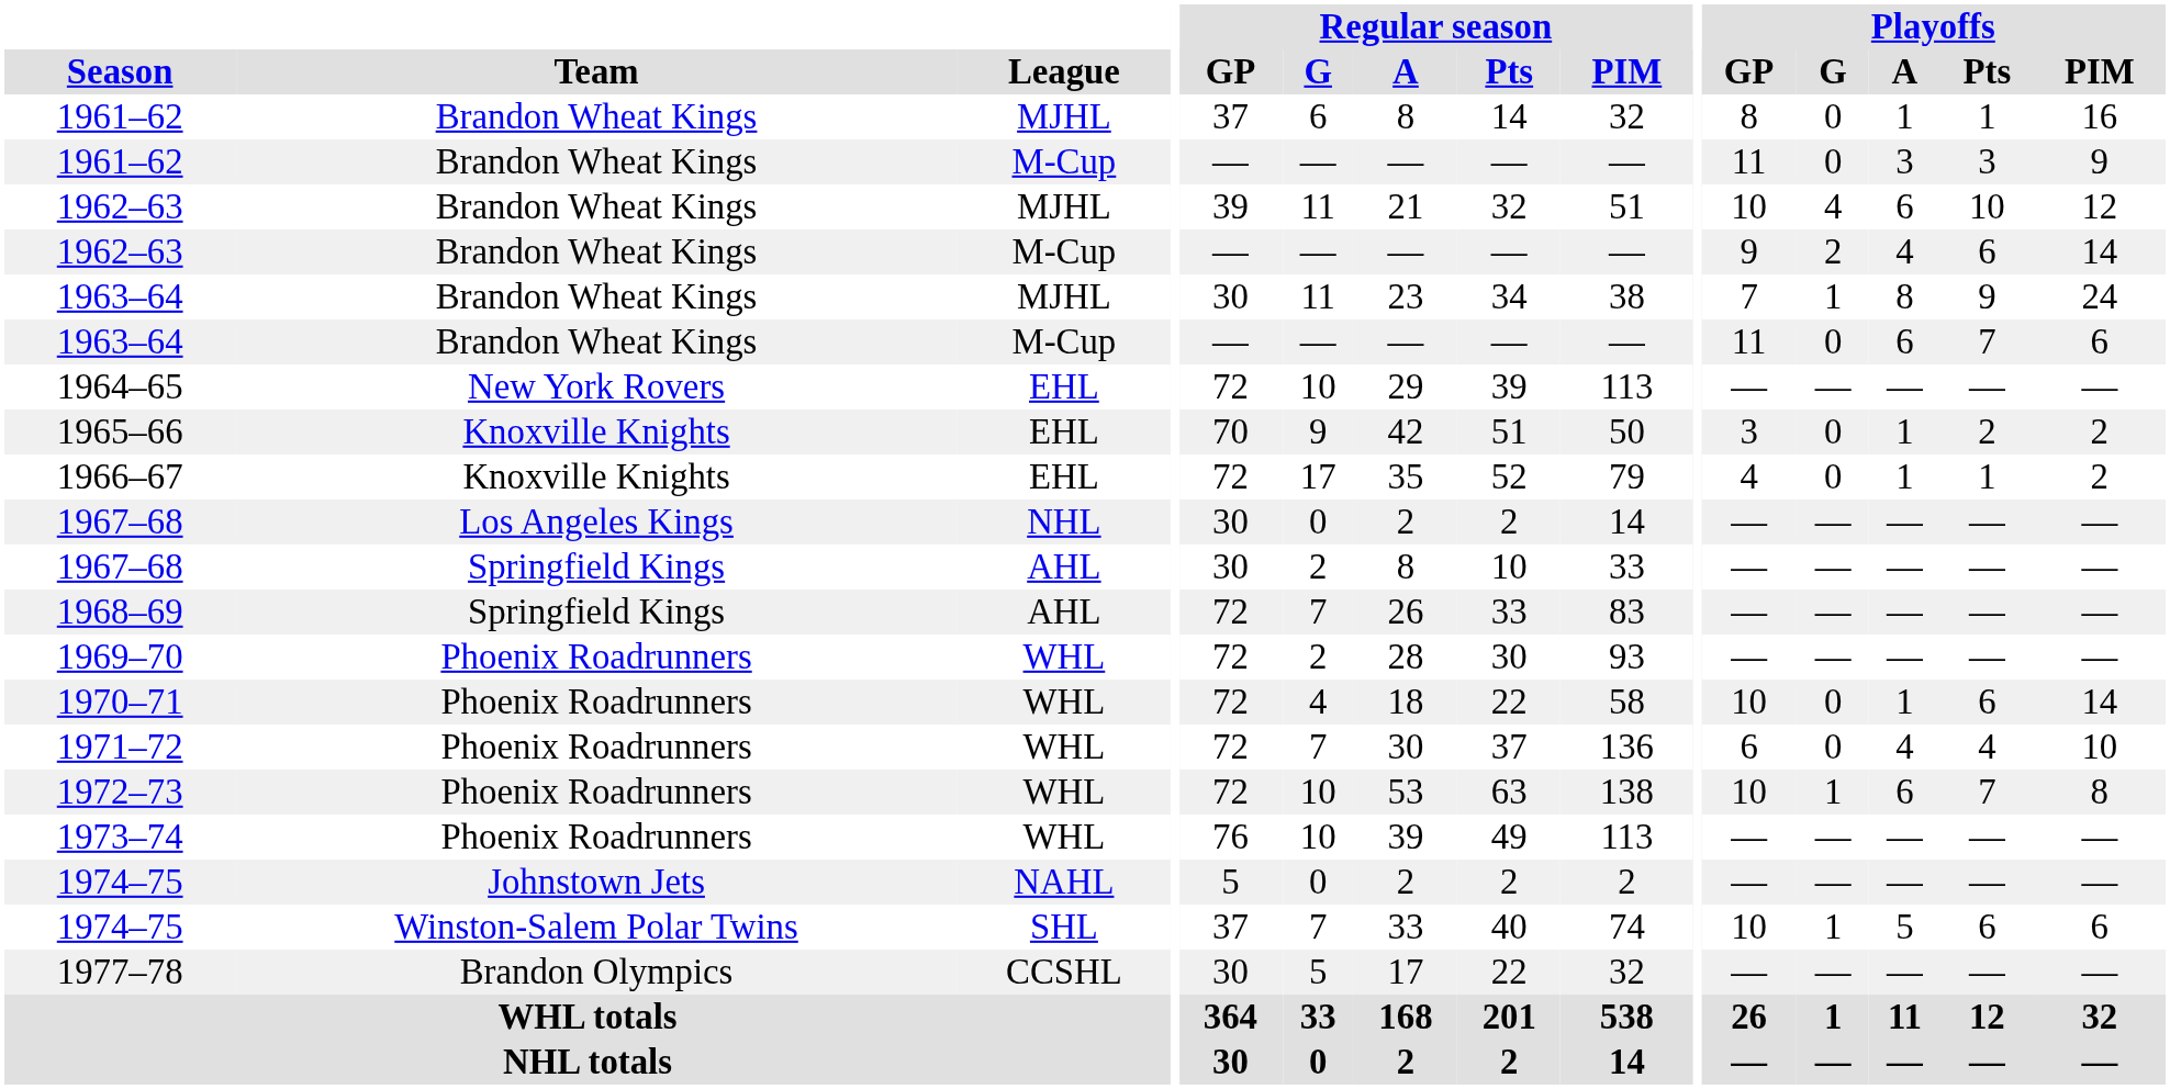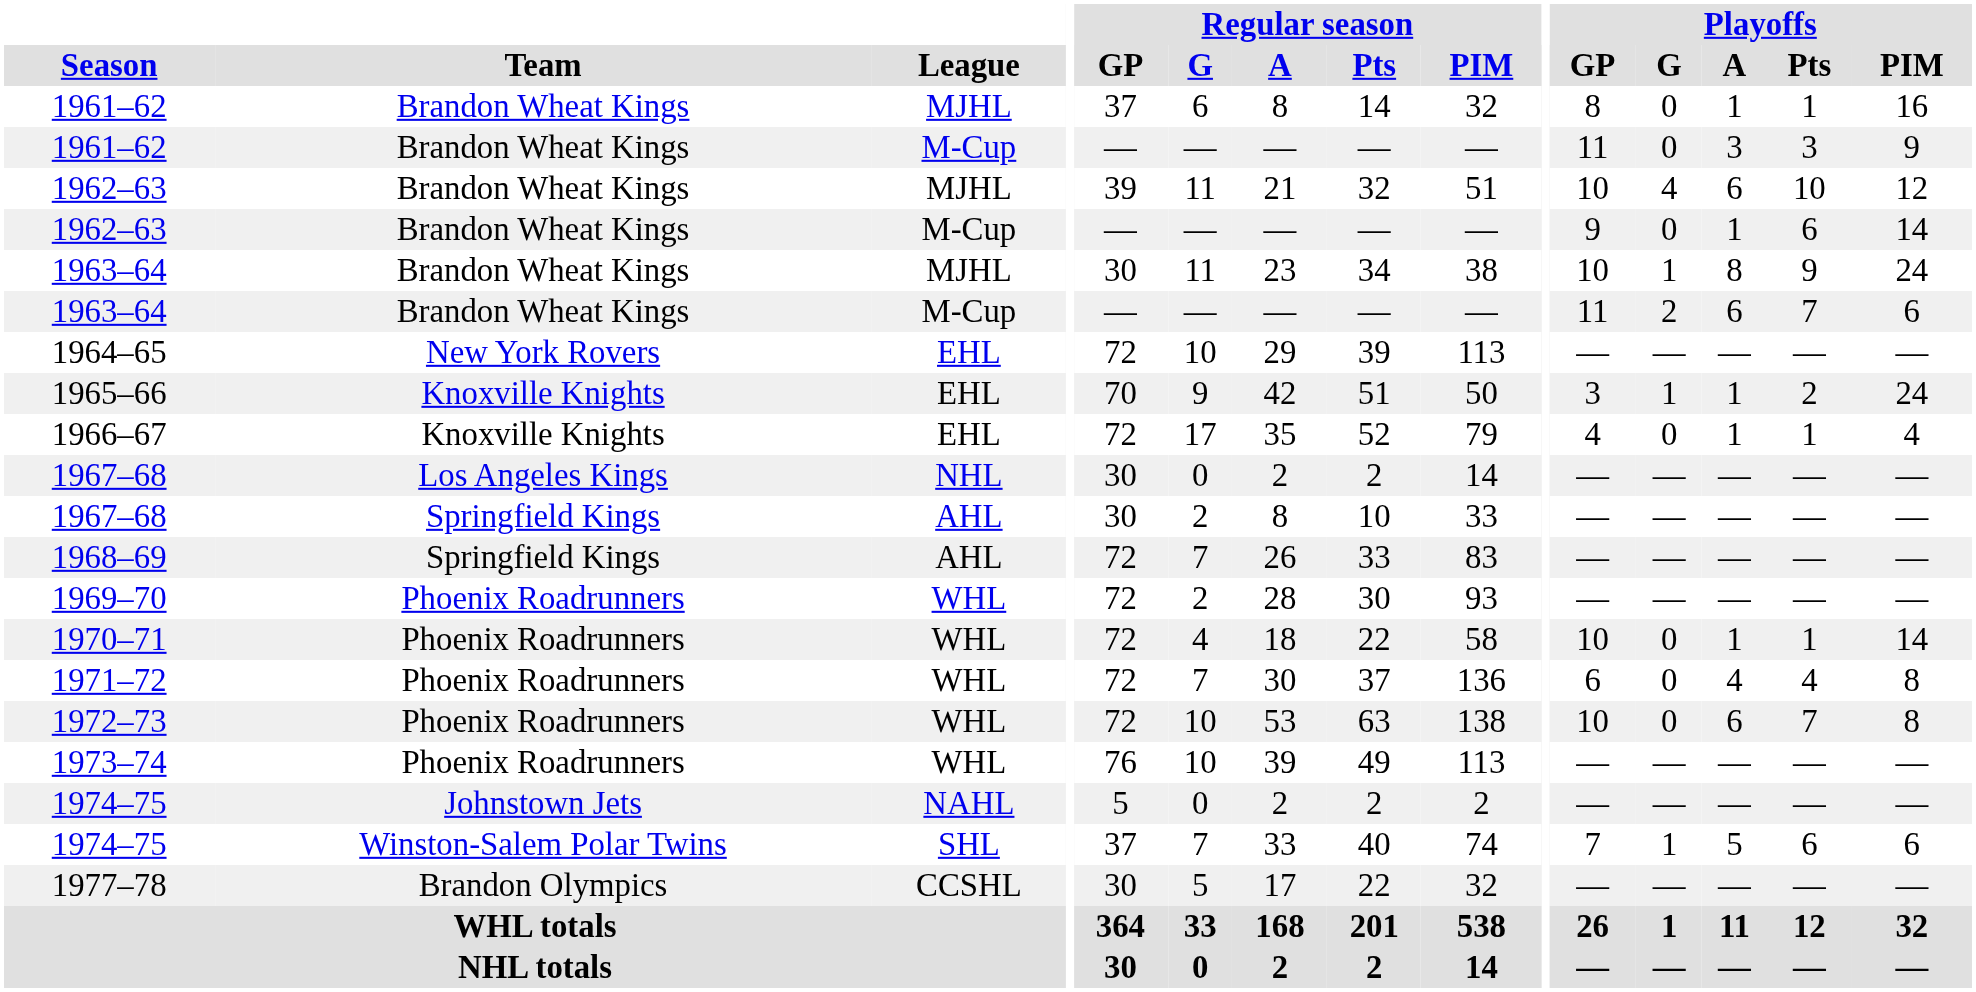1962–63 / M-Cup | Playoffs / G: 2 -> 0
1962–63 / M-Cup | Playoffs / A: 4 -> 1
1963–64 / MJHL | Playoffs / GP: 7 -> 10
1963–64 / M-Cup | Playoffs / G: 0 -> 2
1965–66 | Playoffs / G: 0 -> 1
1965–66 | Playoffs / PIM: 2 -> 24
1966–67 | Playoffs / PIM: 2 -> 4
1970–71 | Playoffs / Pts: 6 -> 1
1971–72 | Playoffs / PIM: 10 -> 8
1972–73 | Playoffs / G: 1 -> 0
1974–75 / SHL | Playoffs / GP: 10 -> 7
